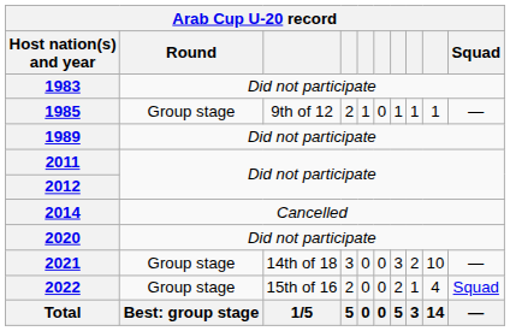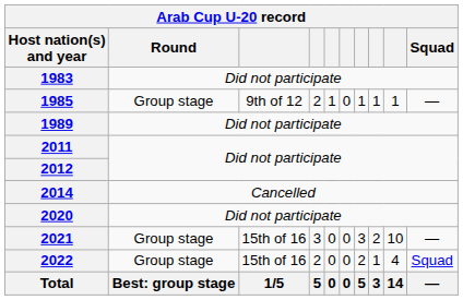2021 | column 3: 14th of 18 -> 15th of 16
